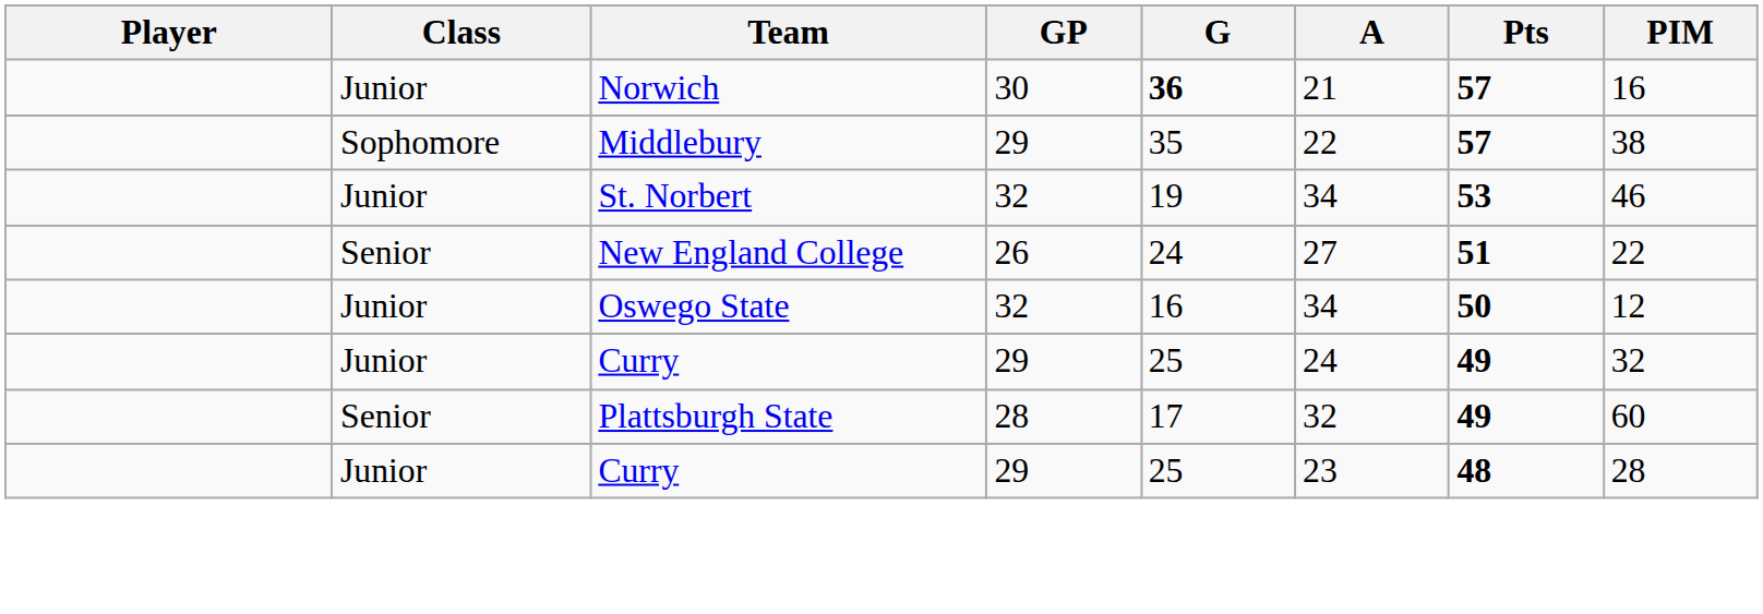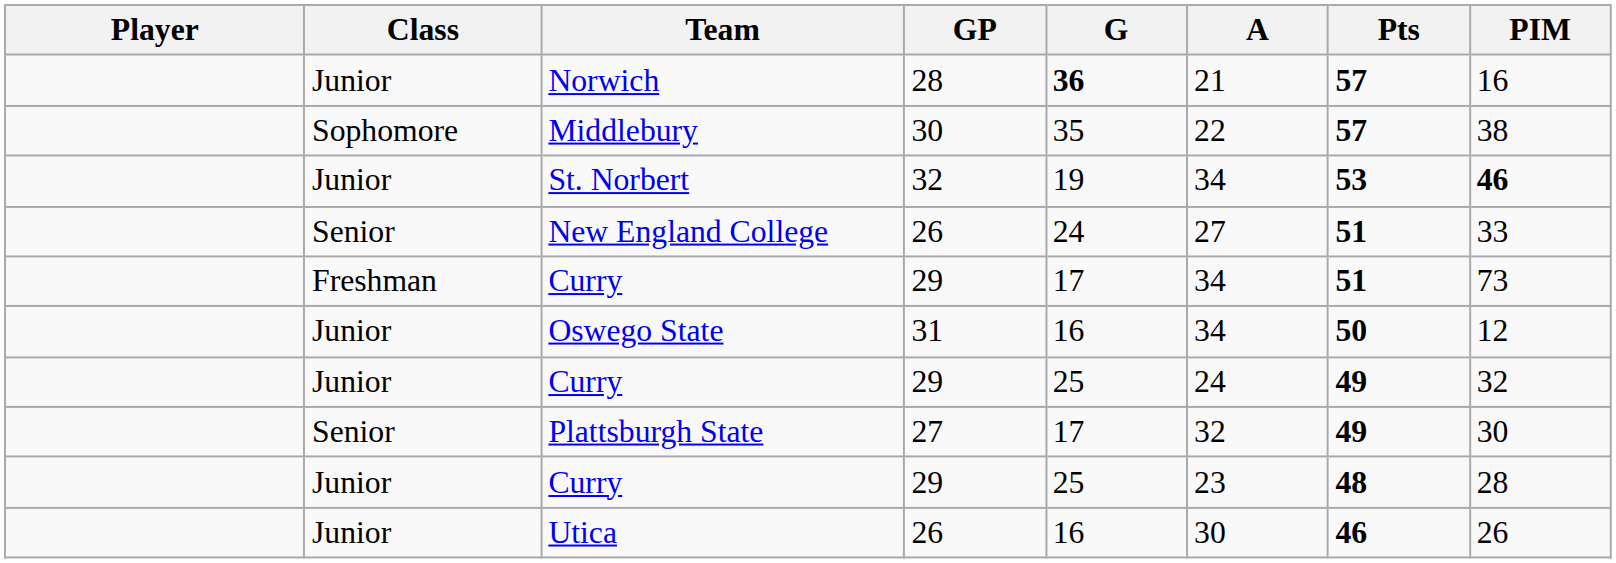Norwich | GP: 30 -> 28
Middlebury | GP: 29 -> 30
St. Norbert | PIM: normal -> bold
New England College | PIM: 22 -> 33
+ row: Freshman | Curry | 29 | 17 | 34 | 51 | 73
Oswego State | GP: 32 -> 31
Plattsburgh State | GP: 28 -> 27
Plattsburgh State | PIM: 60 -> 30
+ row: Junior | Utica | 26 | 16 | 30 | 46 | 26
